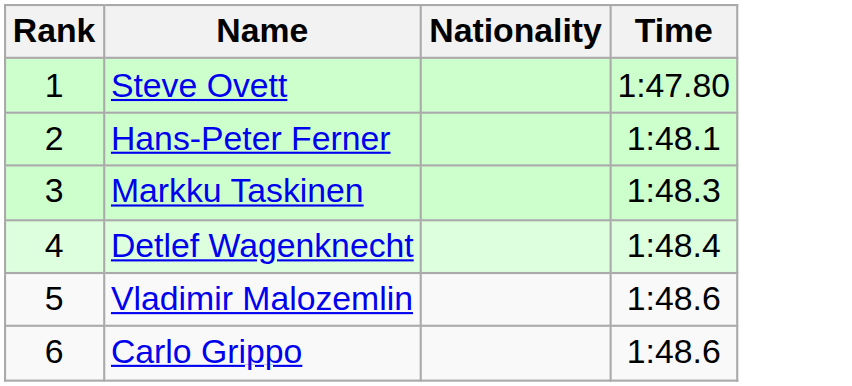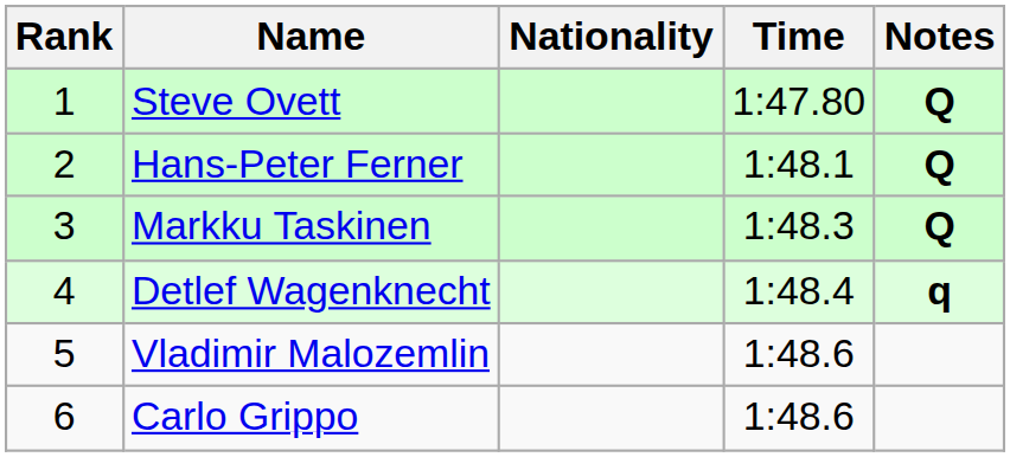+ column: Notes | Q | Q | Q | q
